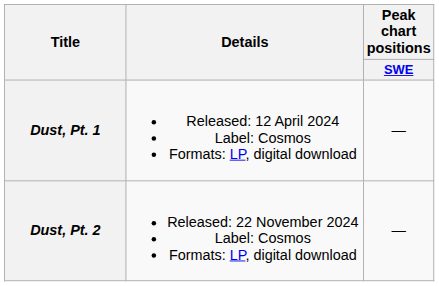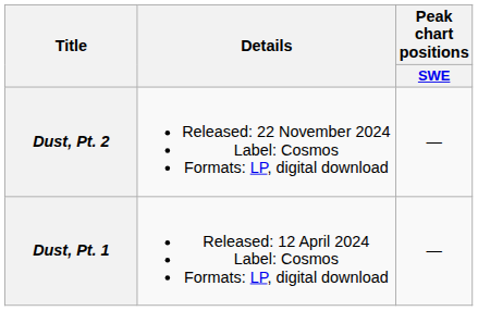rows swapped: Dust, Pt. 1 <-> Dust, Pt. 2
